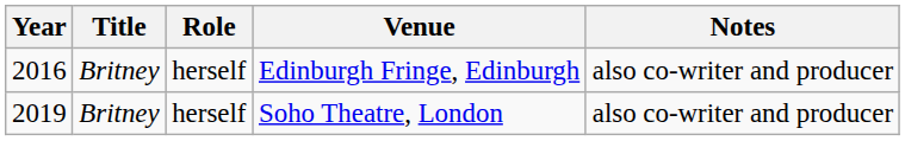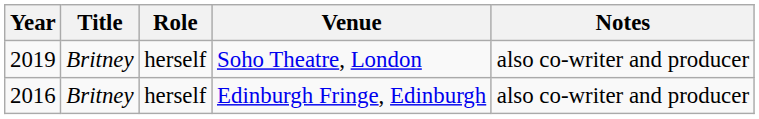rows swapped: Edinburgh Fringe, Edinburgh <-> Soho Theatre, London
